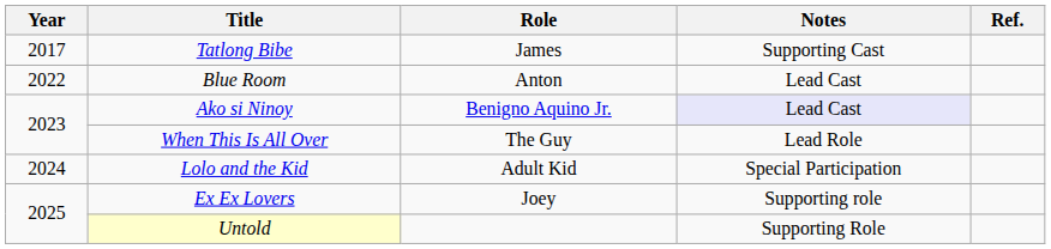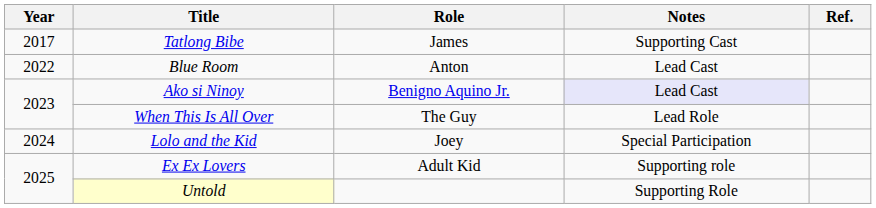Lolo and the Kid | Role: Adult Kid -> Joey
Ex Ex Lovers | Role: Joey -> Adult Kid
